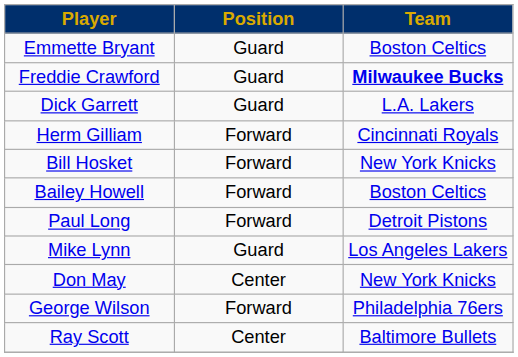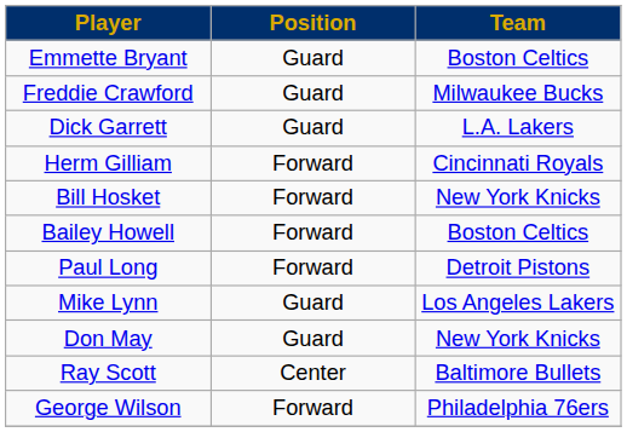Freddie Crawford | Team: bold -> normal
Don May | Position: Center -> Guard
rows swapped: Ray Scott <-> George Wilson
